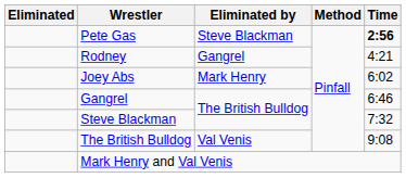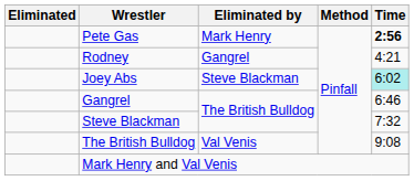Pete Gas | Eliminated by: Steve Blackman -> Mark Henry
Joey Abs | Eliminated by: Mark Henry -> Steve Blackman
Joey Abs | Time: no background -> paleturquoise background
